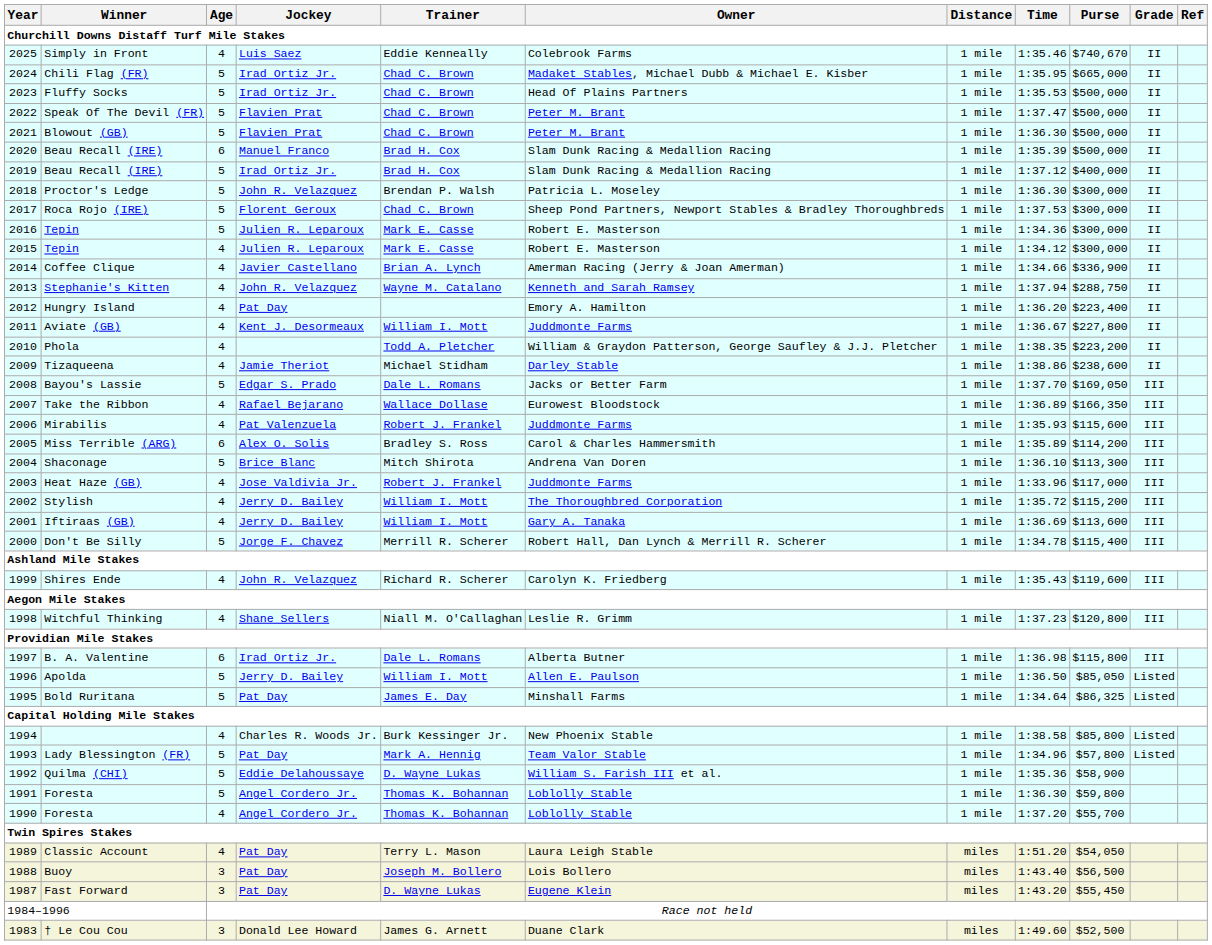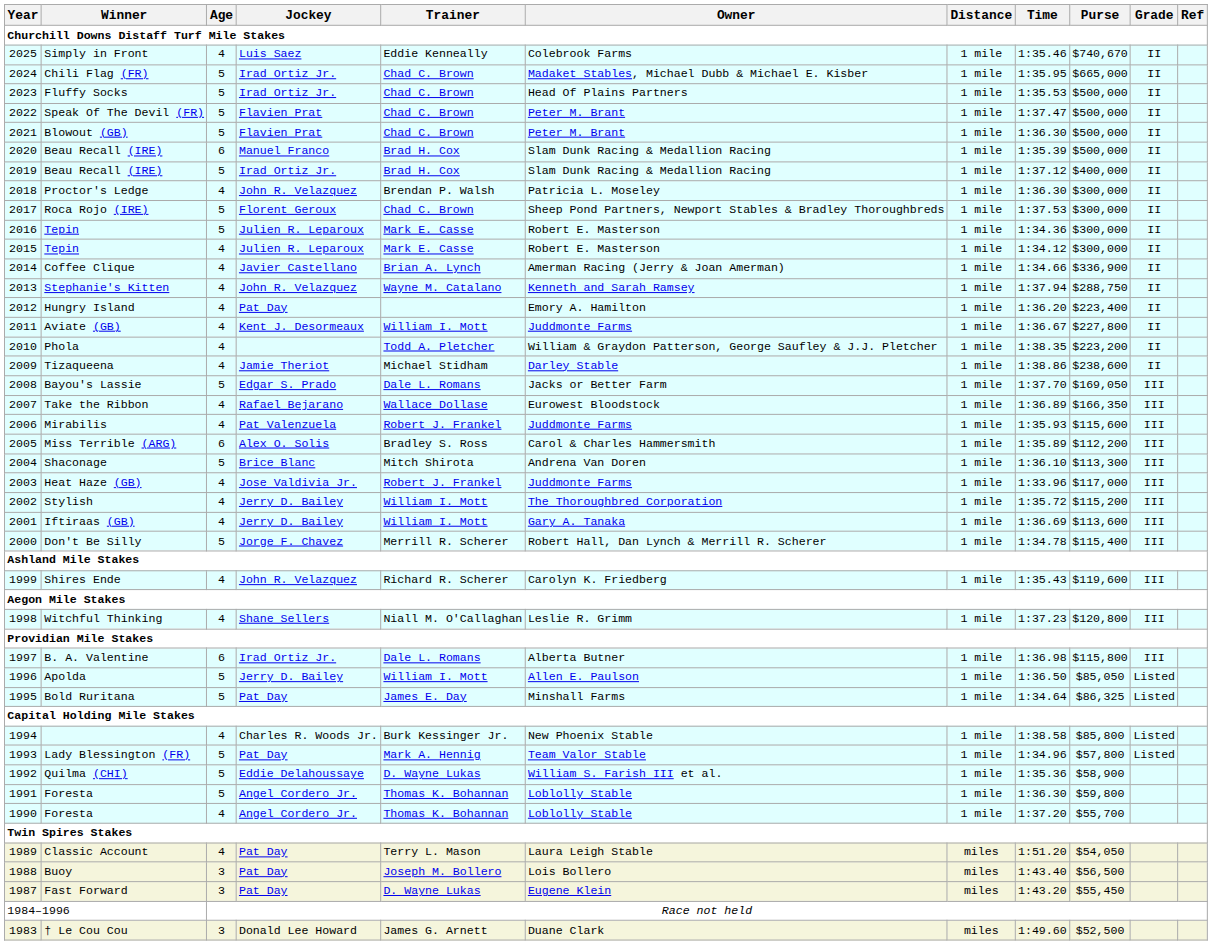Proctor's Ledge | Age: 5 -> 4
Miss Terrible (ARG) | Purse: $114,200 -> $112,200
